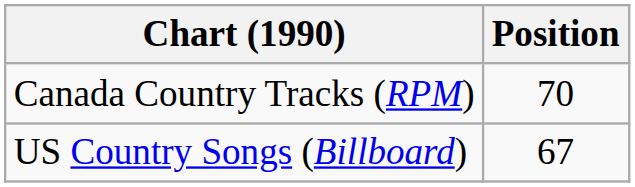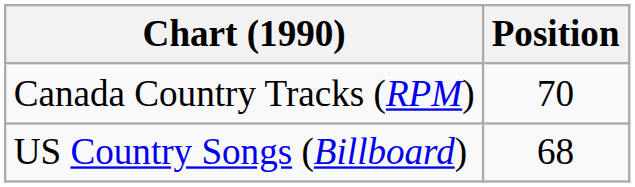US Country Songs (Billboard) | Position: 67 -> 68
